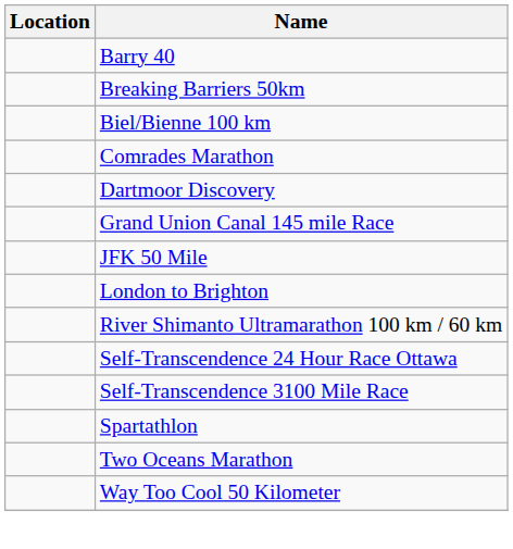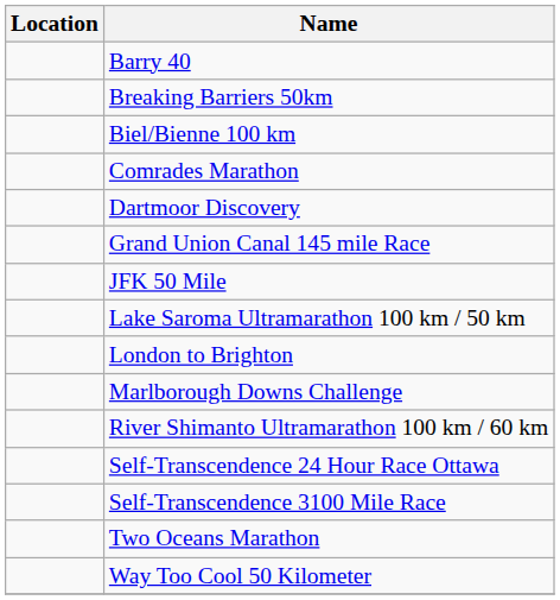+ row: Lake Saroma Ultramarathon 100 km / 50 km
+ row: Marlborough Downs Challenge
- row: Spartathlon
